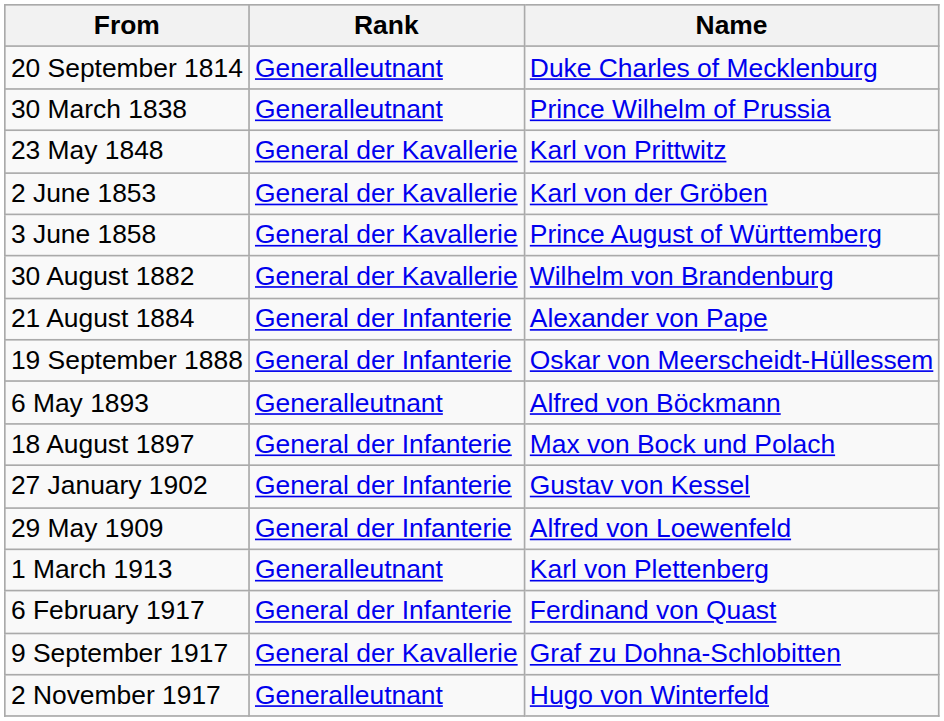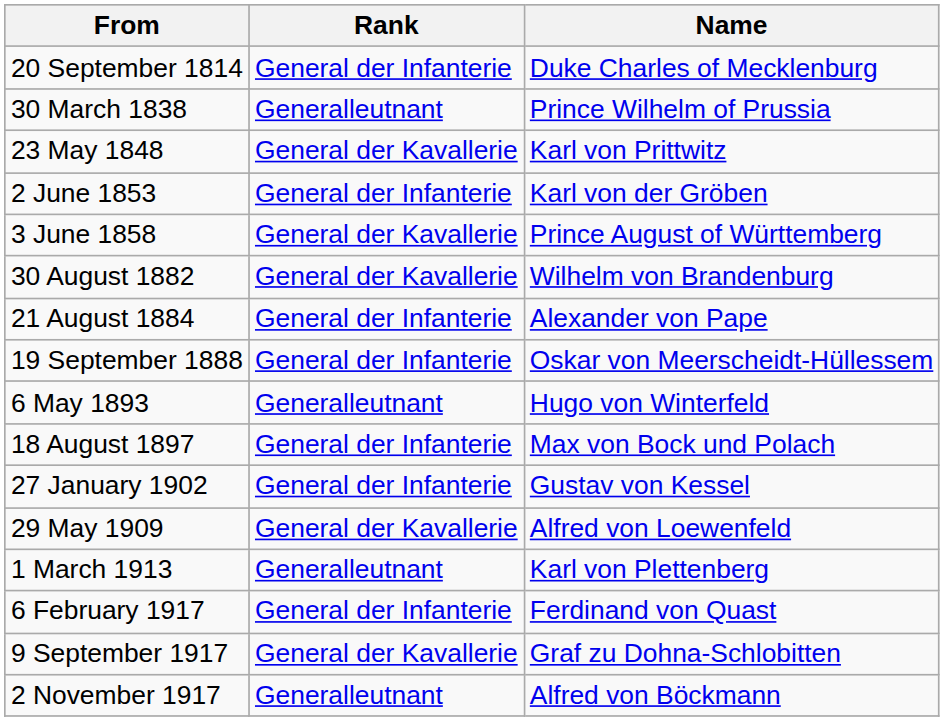20 September 1814 | Rank: Generalleutnant -> General der Infanterie
2 June 1853 | Rank: General der Kavallerie -> General der Infanterie
6 May 1893 | Name: Alfred von Böckmann -> Hugo von Winterfeld
29 May 1909 | Rank: General der Infanterie -> General der Kavallerie
2 November 1917 | Name: Hugo von Winterfeld -> Alfred von Böckmann
